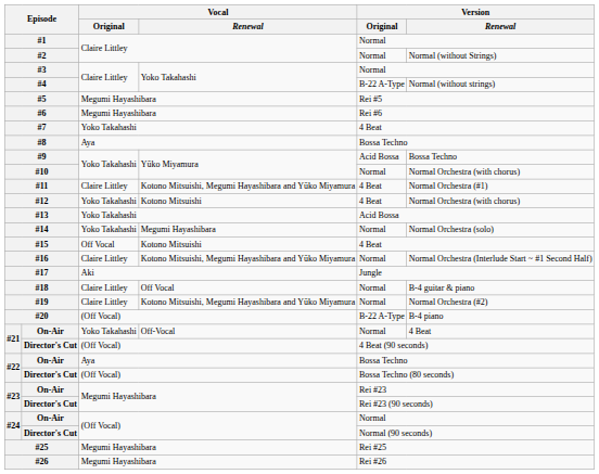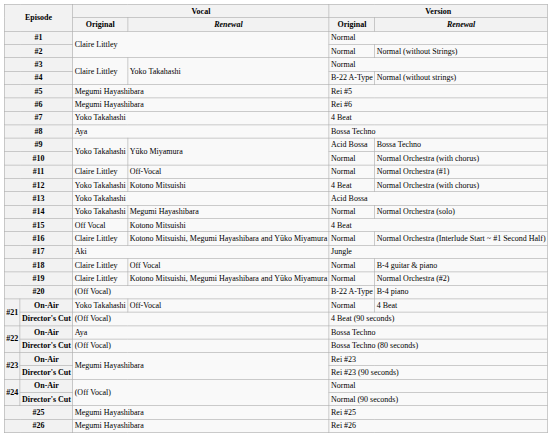#11 | Vocal / Renewal: Kotono Mitsuishi, Megumi Hayashibara and Yūko Miyamura -> Off-Vocal
#11 | Version / Original: 4 Beat -> Normal
